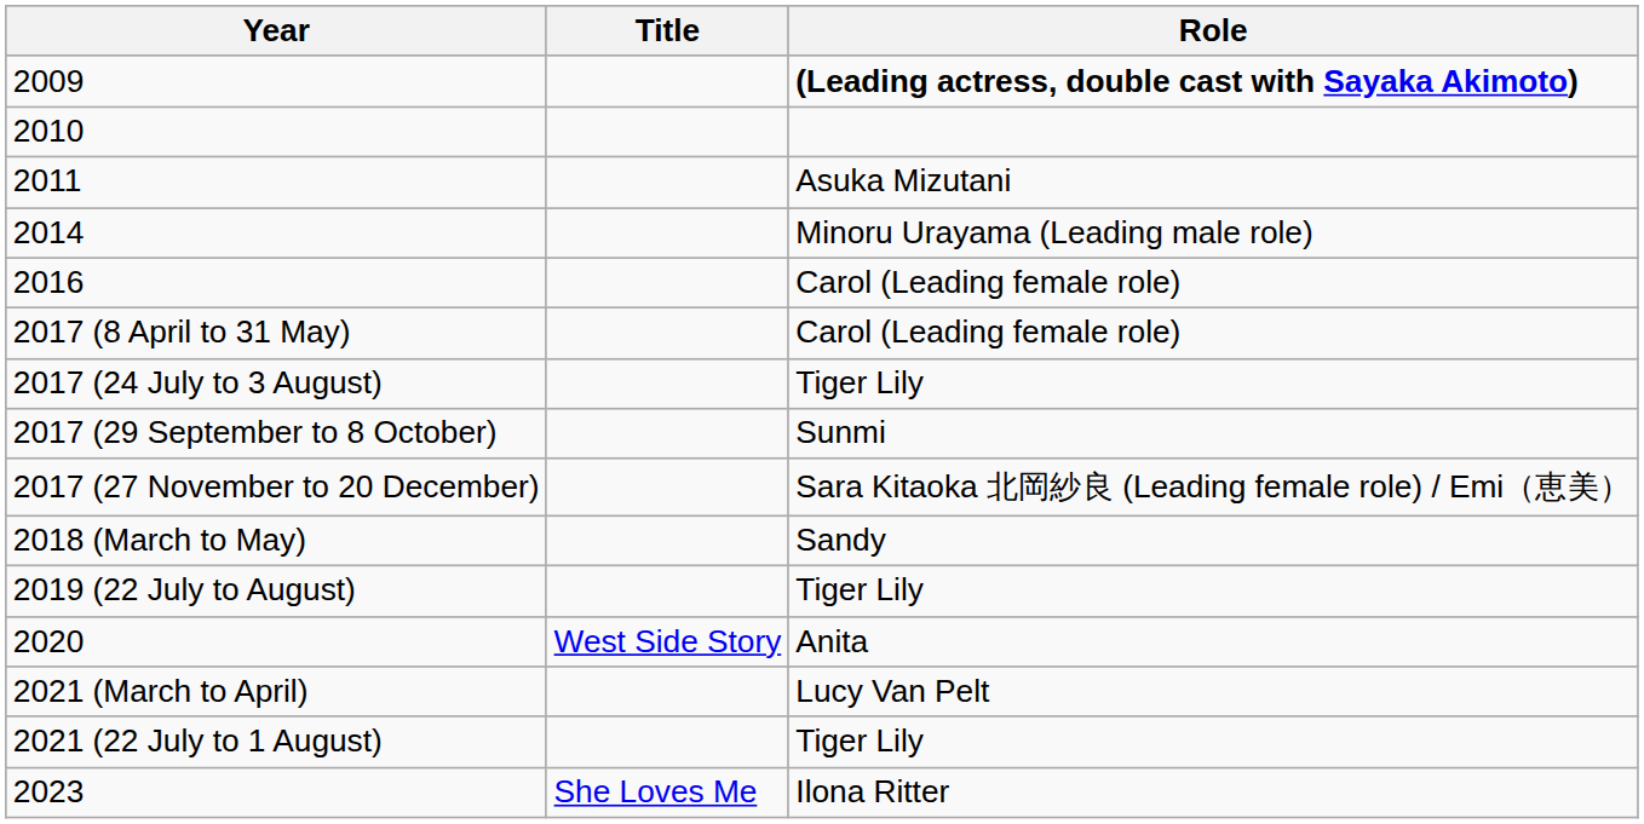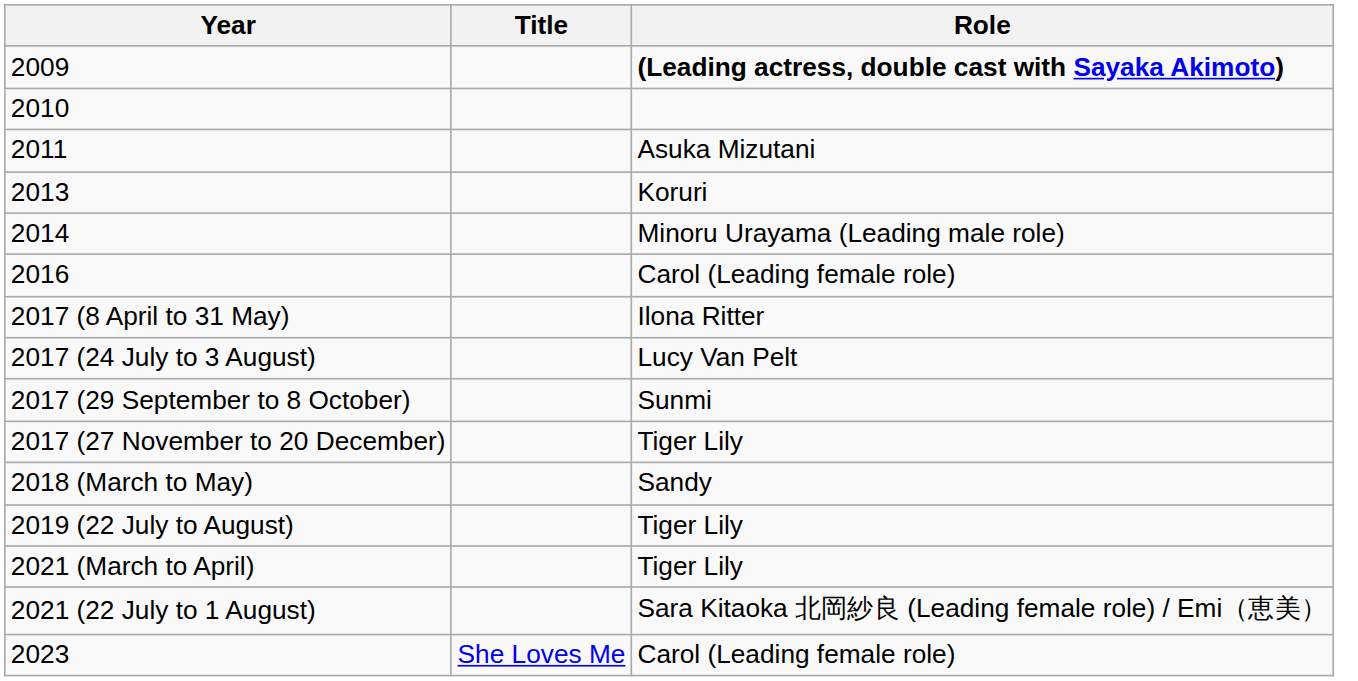+ row: 2013 | Koruri
2017 (8 April to 31 May) | Role: Carol (Leading female role) -> Ilona Ritter
2017 (24 July to 3 August) | Role: Tiger Lily -> Lucy Van Pelt
2017 (27 November to 20 December) | Role: Sara Kitaoka 北岡紗良 (Leading female role) / Emi（恵美） -> Tiger Lily
- row: 2020 | West Side Story | Anita
2021 (March to April) | Role: Lucy Van Pelt -> Tiger Lily
2021 (22 July to 1 August) | Role: Tiger Lily -> Sara Kitaoka 北岡紗良 (Leading female role) / Emi（恵美）
2023 | Role: Ilona Ritter -> Carol (Leading female role)
